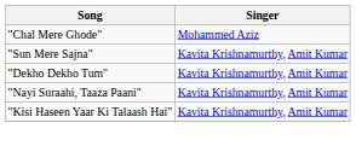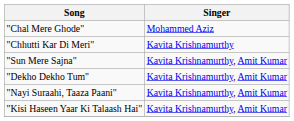+ row: "Chhutti Kar Di Meri" | Kavita Krishnamurthy
